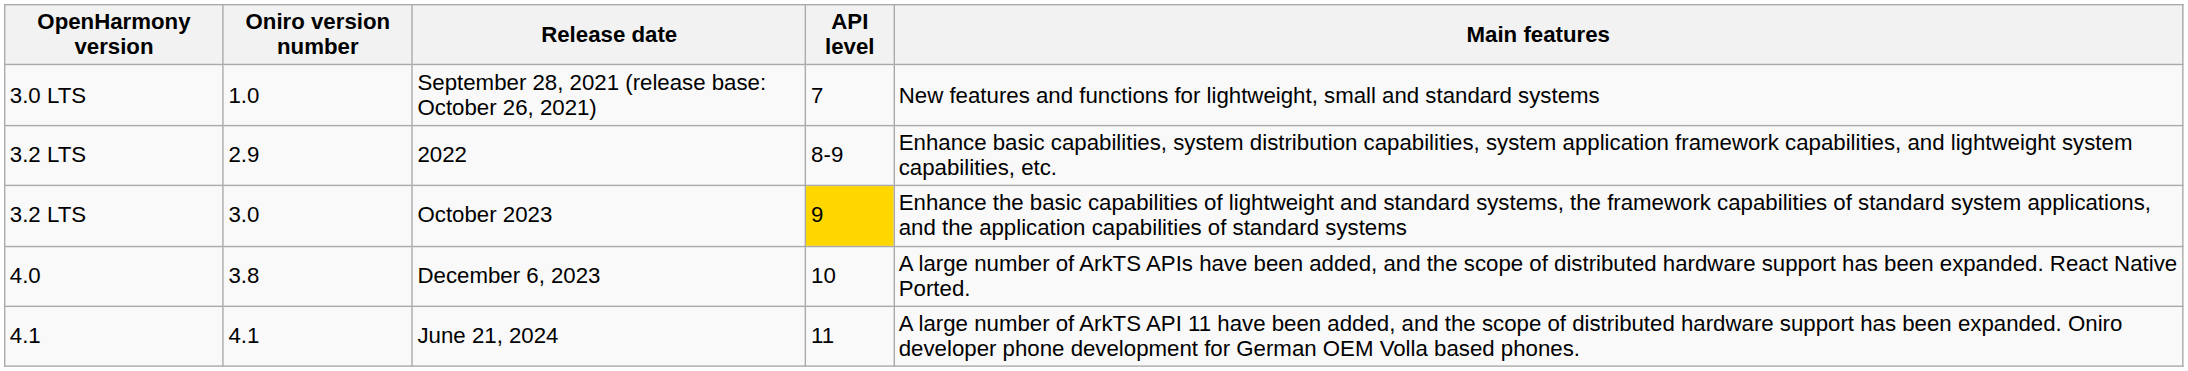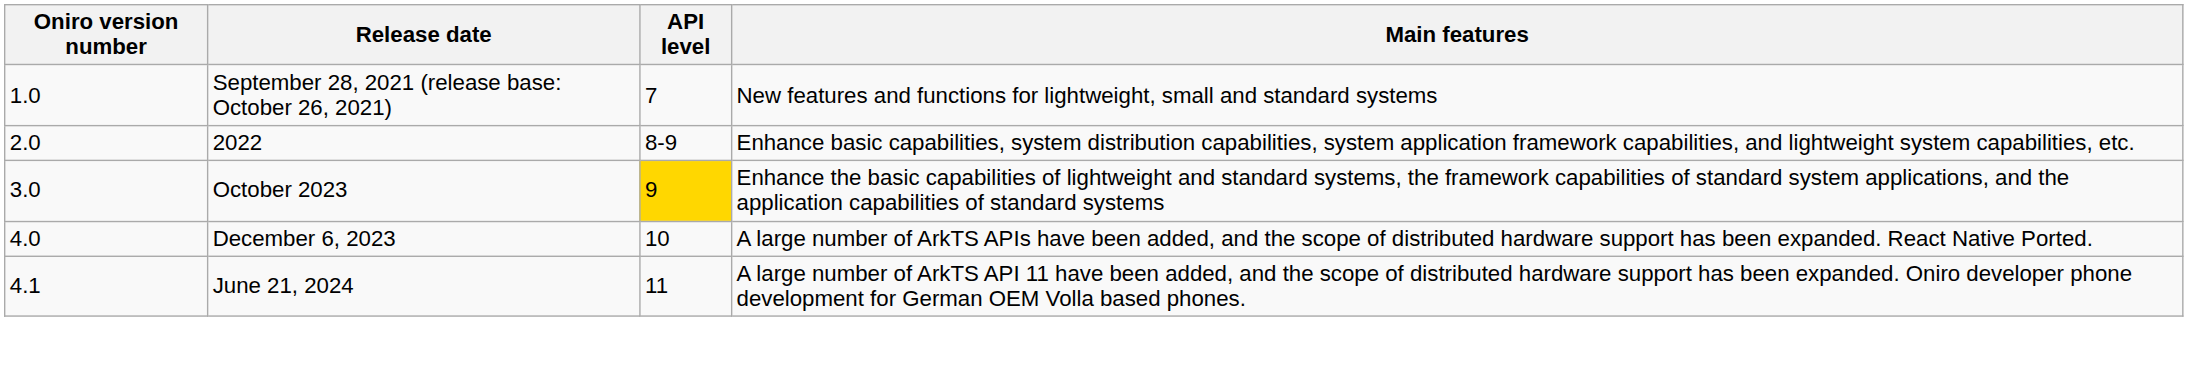- column: OpenHarmony version | 3.0 LTS | 3.2 LTS | 3.2 LTS | 4.0 | 4.1
2022 | Oniro version number: 2.9 -> 2.0
December 6, 2023 | Oniro version number: 3.8 -> 4.0
